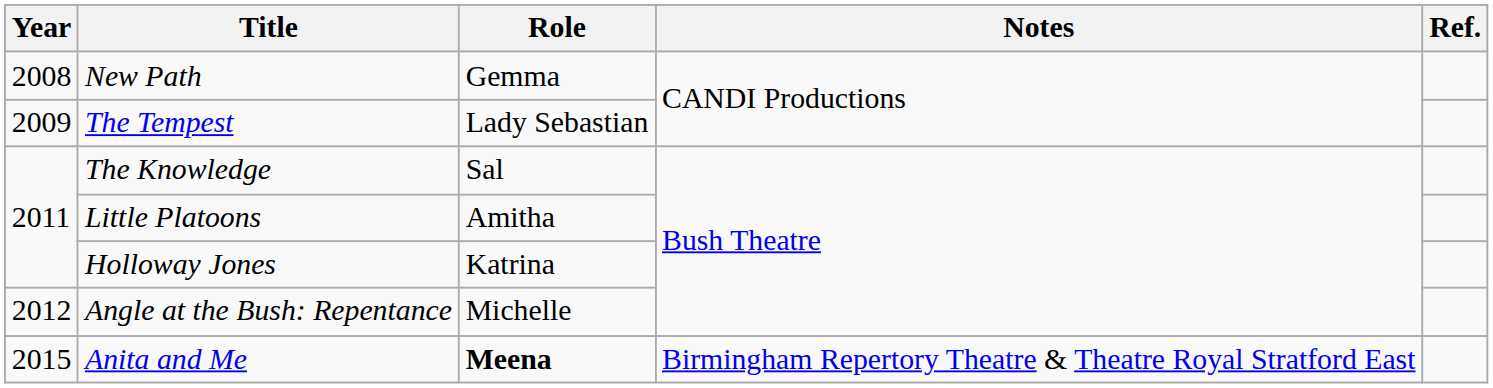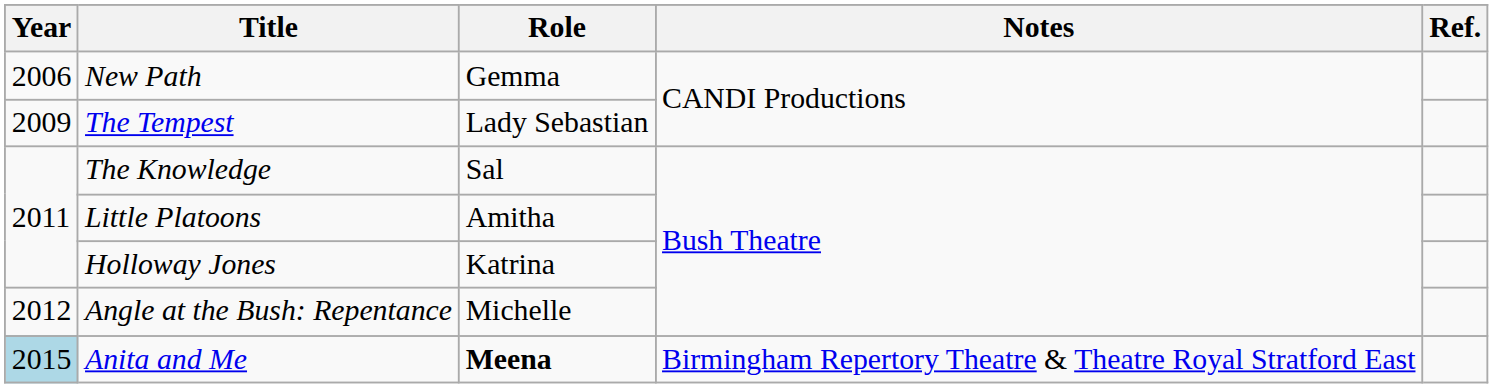New Path | Year: 2008 -> 2006
Anita and Me | Year: no background -> lightblue background
